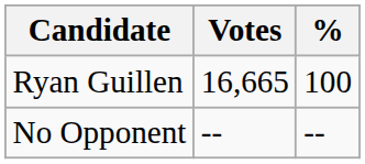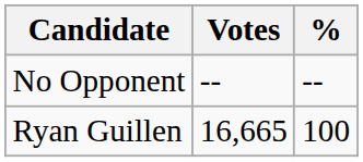rows swapped: Ryan Guillen <-> No Opponent
